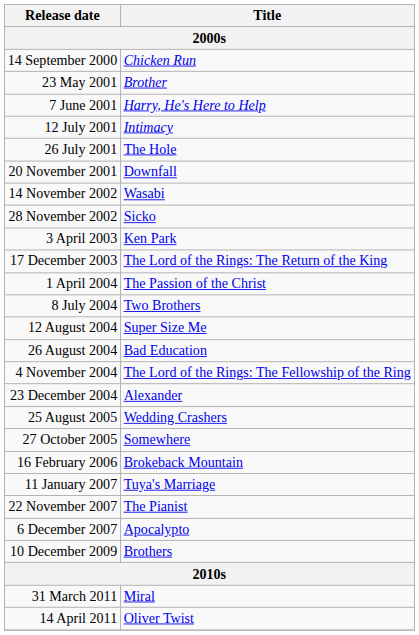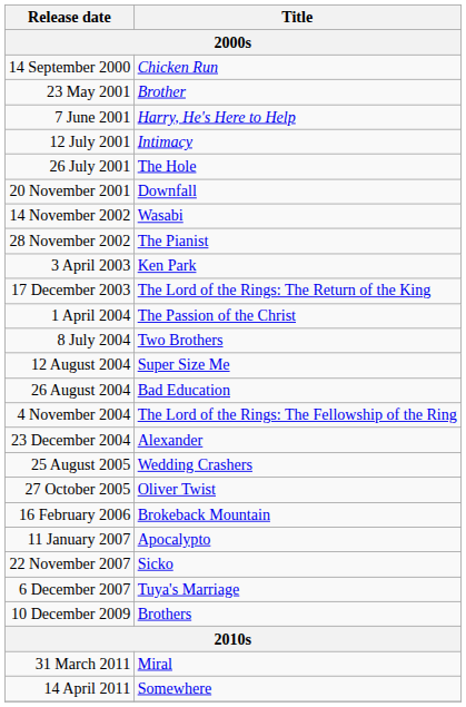28 November 2002 | Title: Sicko -> The Pianist
27 October 2005 | Title: Somewhere -> Oliver Twist
11 January 2007 | Title: Tuya's Marriage -> Apocalypto
22 November 2007 | Title: The Pianist -> Sicko
6 December 2007 | Title: Apocalypto -> Tuya's Marriage
14 April 2011 | Title: Oliver Twist -> Somewhere
